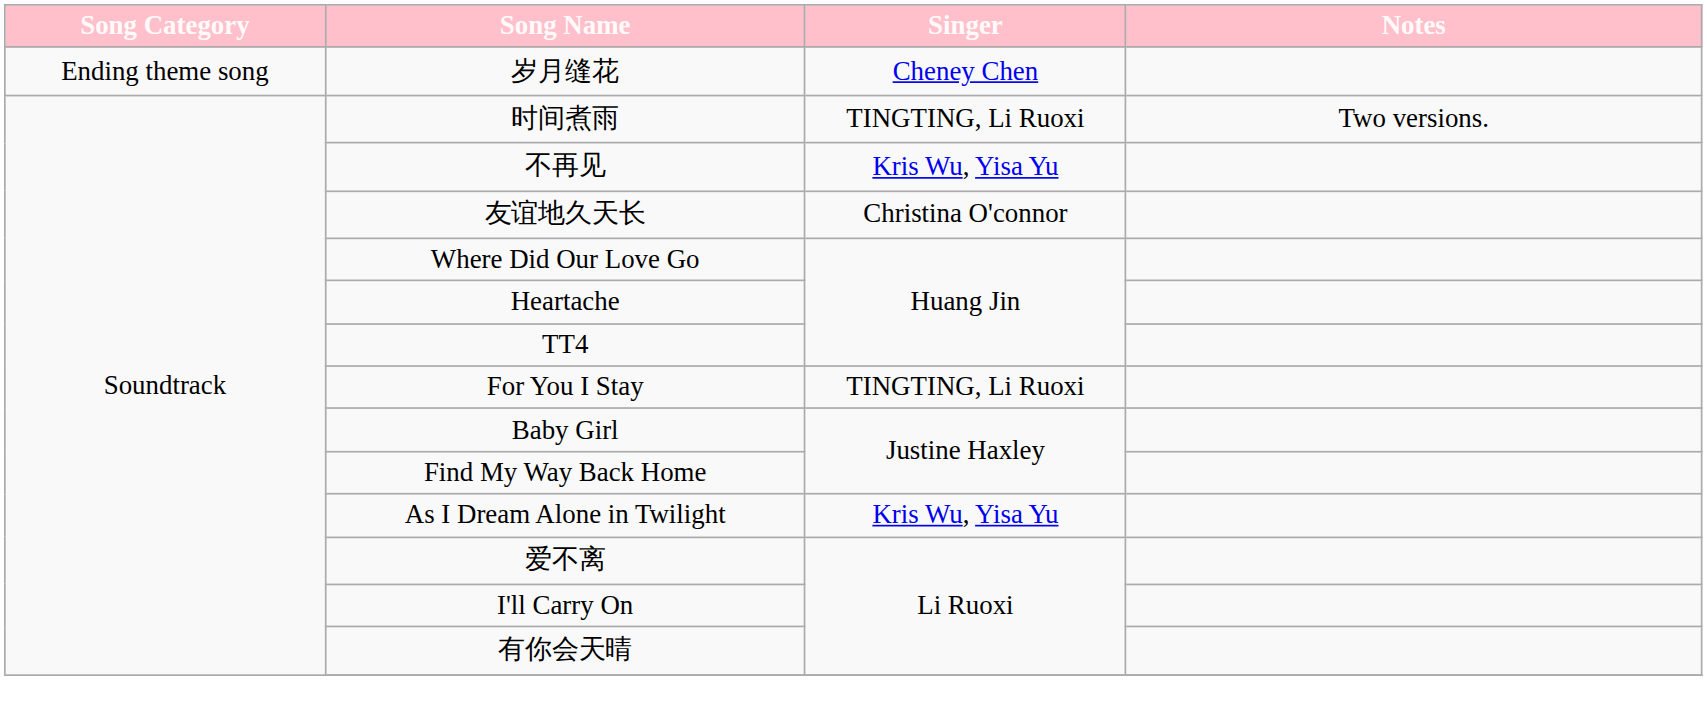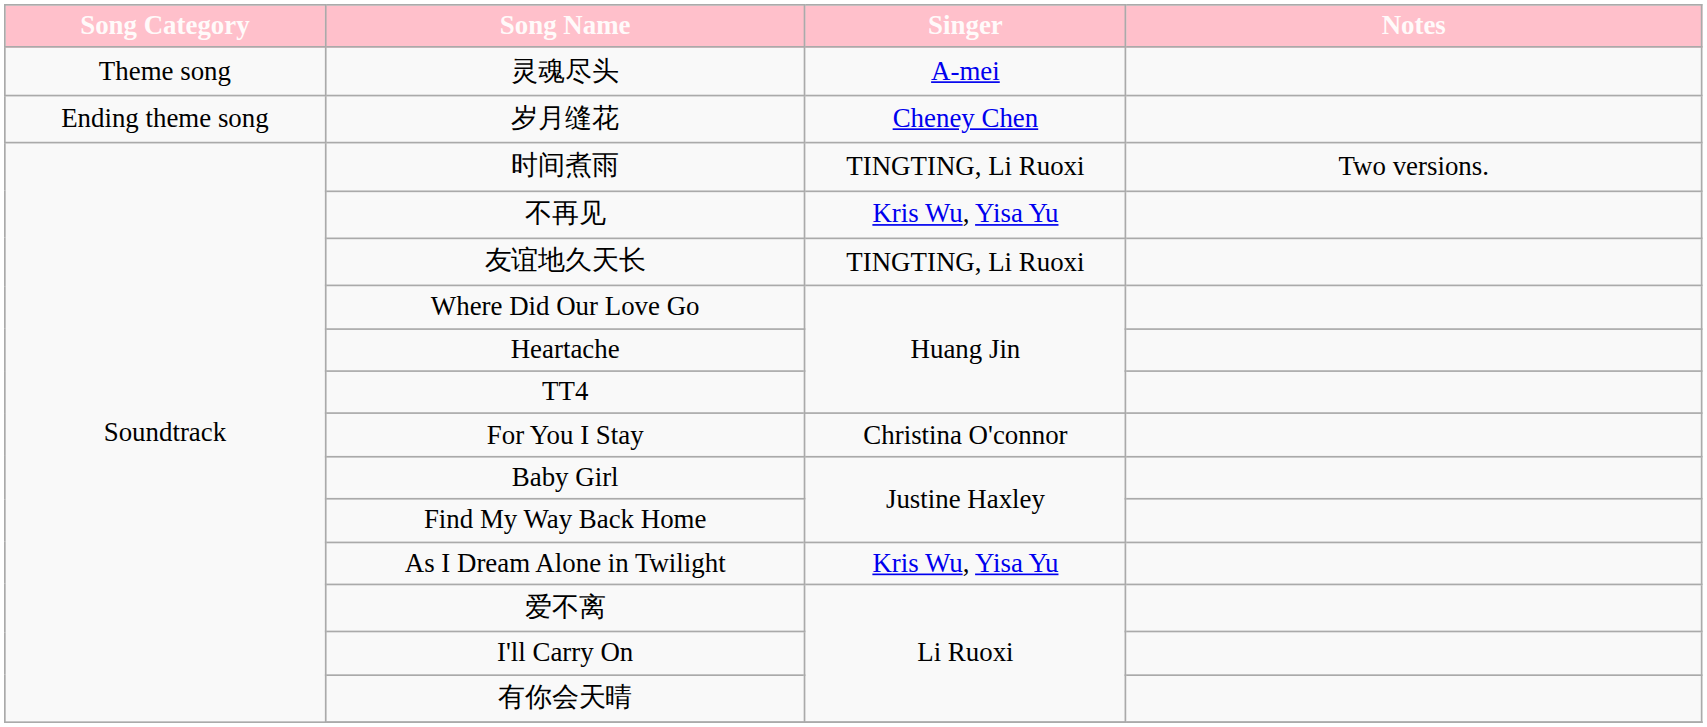+ row: Theme song | 灵魂尽头 | A-mei
友谊地久天长 | Singer: Christina O'connor -> TINGTING, Li Ruoxi
For You I Stay | Singer: TINGTING, Li Ruoxi -> Christina O'connor
